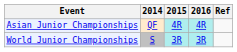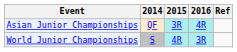Asian Junior Championships | 2015: 4R -> 3R
World Junior Championships | 2015: 3R -> 4R
